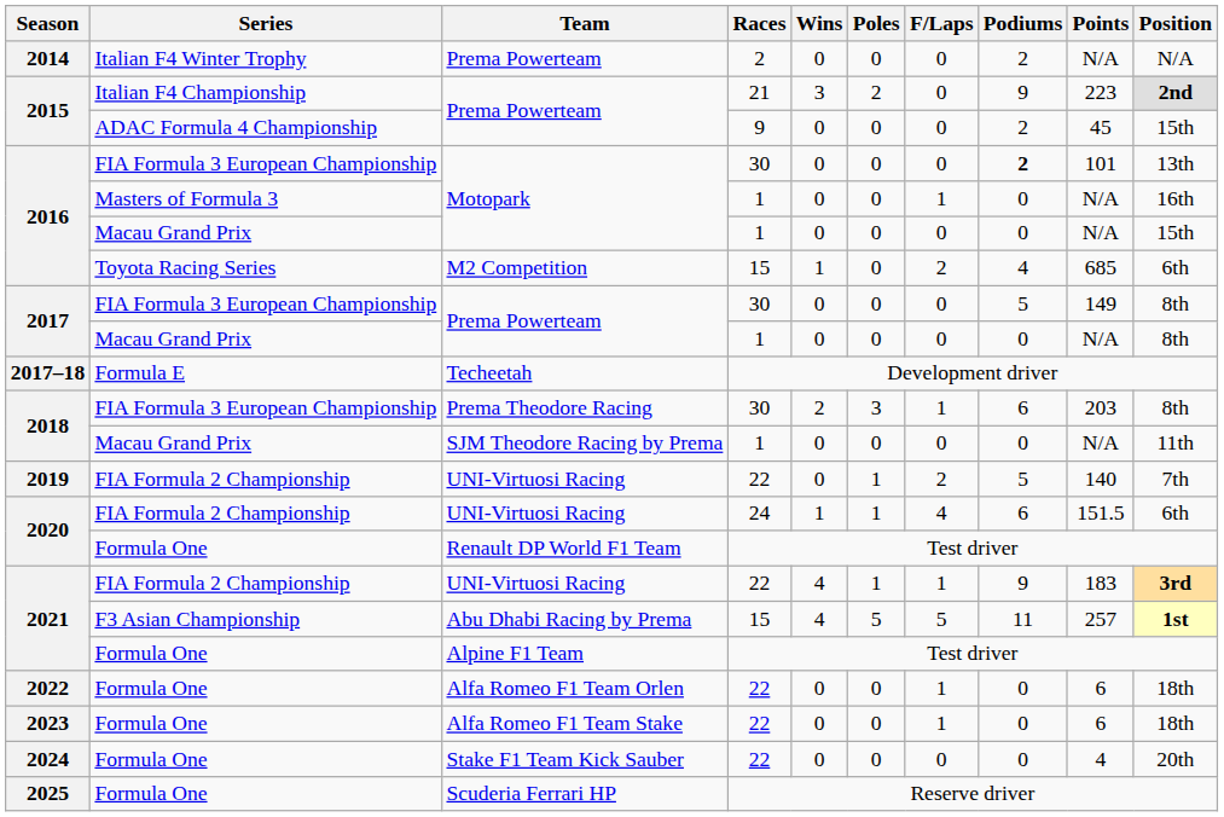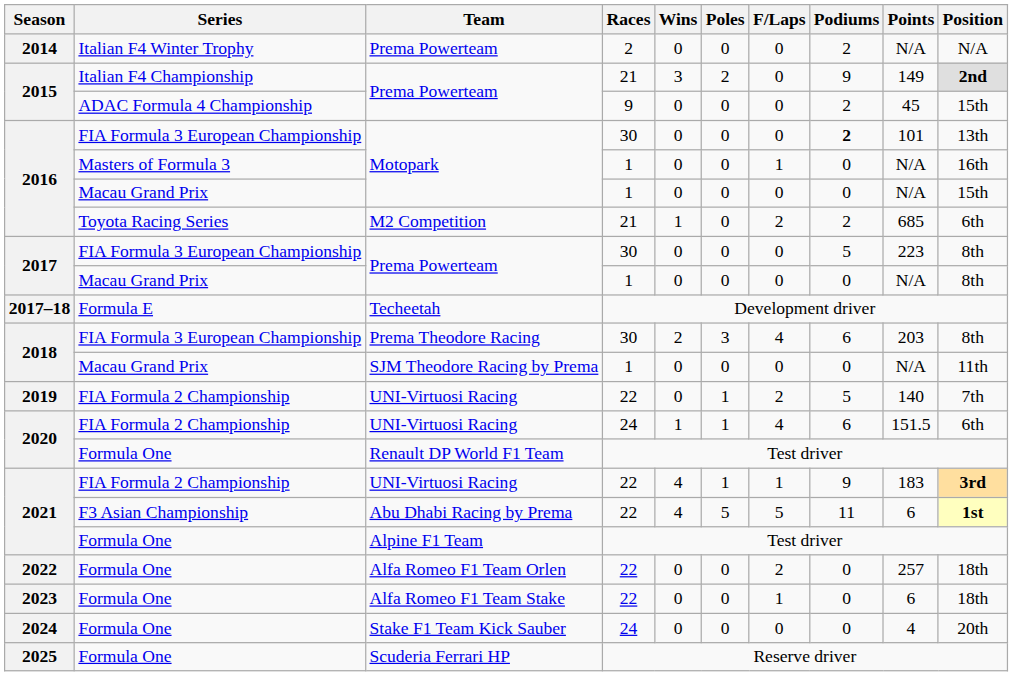Italian F4 Championship / Prema Powerteam | Points: 223 -> 149
M2 Competition | Races: 15 -> 21
M2 Competition | Podiums: 4 -> 2
FIA Formula 3 European Championship / Prema Powerteam | Points: 149 -> 223
Prema Theodore Racing | F/Laps: 1 -> 4
Abu Dhabi Racing by Prema | Races: 15 -> 22
Abu Dhabi Racing by Prema | Points: 257 -> 6
Alfa Romeo F1 Team Orlen | F/Laps: 1 -> 2
Alfa Romeo F1 Team Orlen | Points: 6 -> 257
Stake F1 Team Kick Sauber | Races: 22 -> 24
